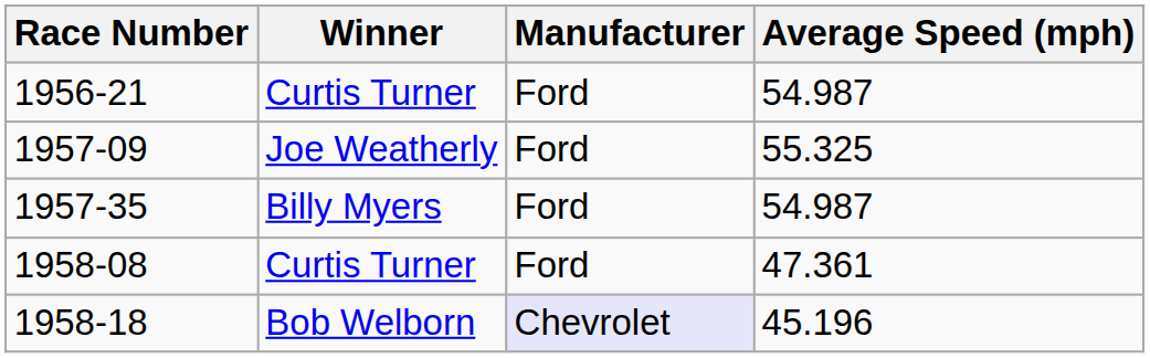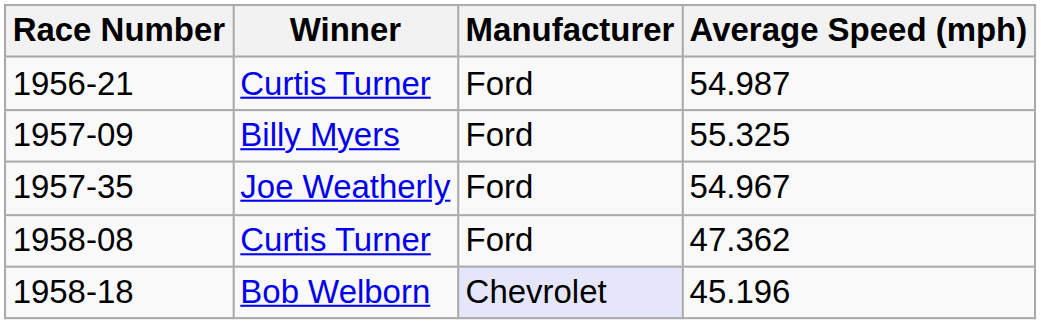1957-09 | Winner: Joe Weatherly -> Billy Myers
1957-35 | Winner: Billy Myers -> Joe Weatherly
1957-35 | Average Speed (mph): 54.987 -> 54.967
1958-08 | Average Speed (mph): 47.361 -> 47.362
